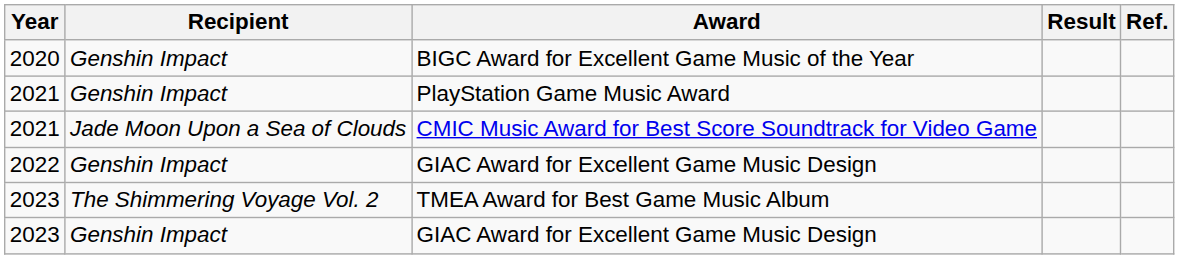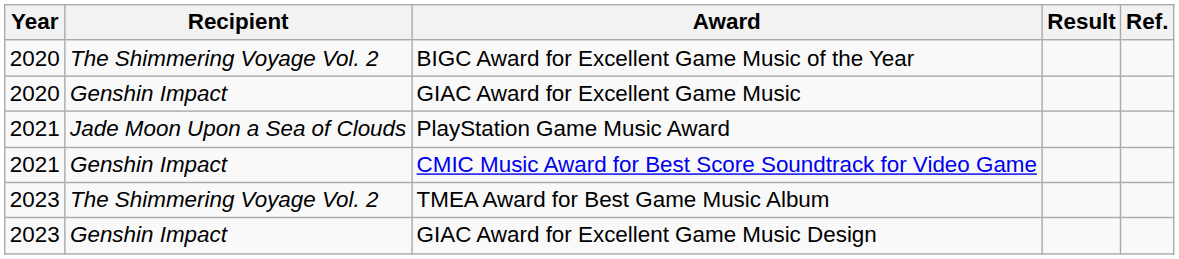BIGC Award for Excellent Game Music of the Year | Recipient: Genshin Impact -> The Shimmering Voyage Vol. 2
+ row: 2020 | Genshin Impact | GIAC Award for Excellent Game Music
PlayStation Game Music Award | Recipient: Genshin Impact -> Jade Moon Upon a Sea of Clouds
CMIC Music Award for Best Score Soundtrack for Video Game | Recipient: Jade Moon Upon a Sea of Clouds -> Genshin Impact
- row: 2022 | Genshin Impact | GIAC Award for Excellent Game Music Design
